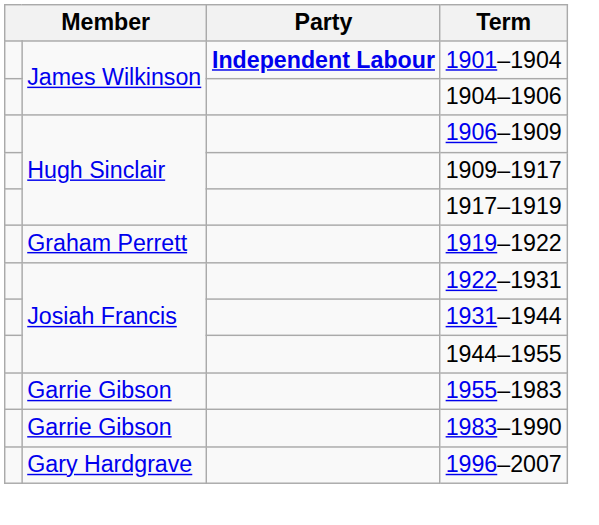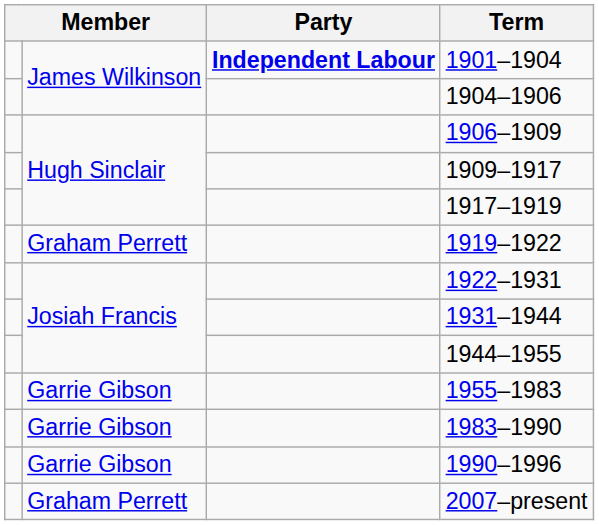+ row: Garrie Gibson | 1990–1996
- row: Gary Hardgrave | 1996–2007
+ row: Graham Perrett | 2007–present
